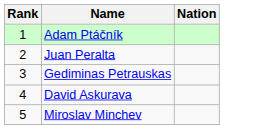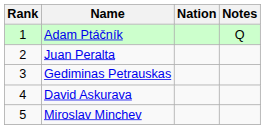+ column: Notes | Q
